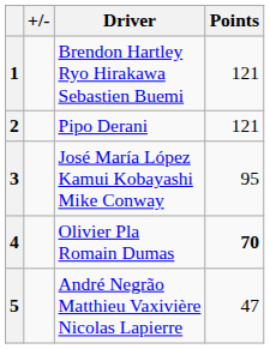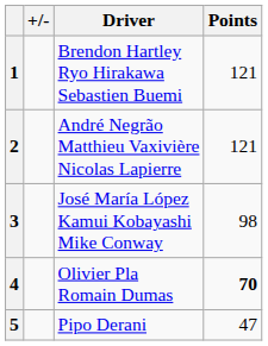2 | Driver: Pipo Derani -> André Negrão Matthieu Vaxivière Nicolas Lapierre
3 | Points: 95 -> 98
5 | Driver: André Negrão Matthieu Vaxivière Nicolas Lapierre -> Pipo Derani
